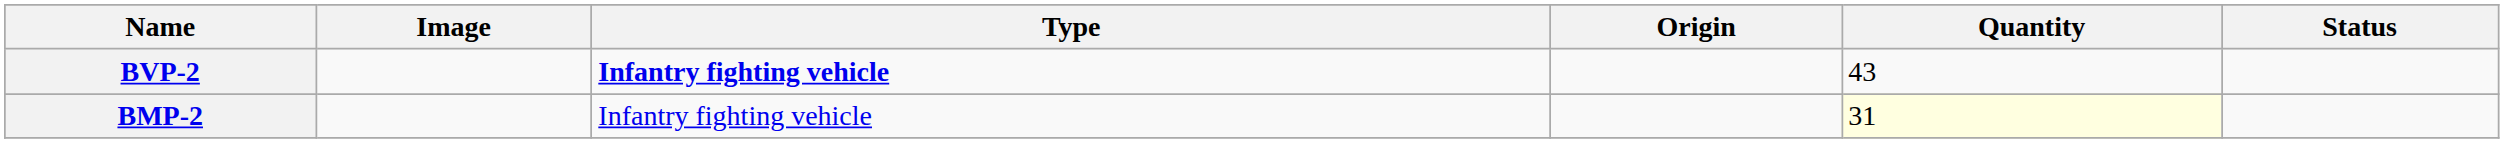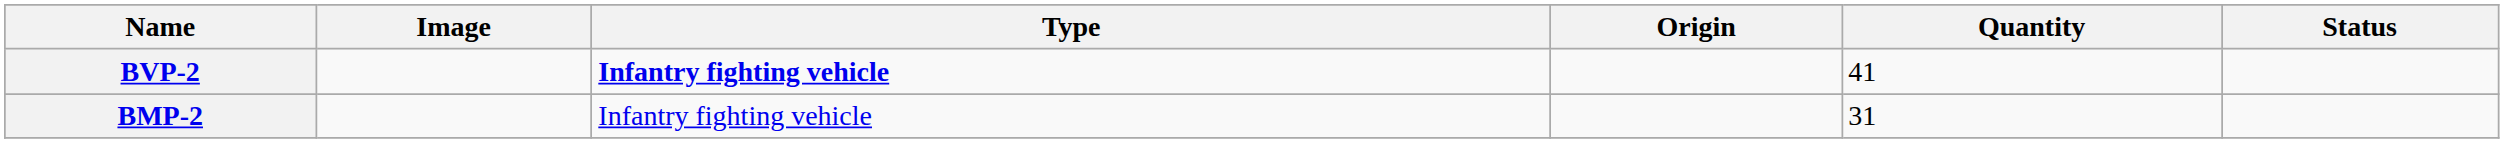BVP-2 | Quantity: 43 -> 41
BMP-2 | Quantity: lightyellow background -> no background
